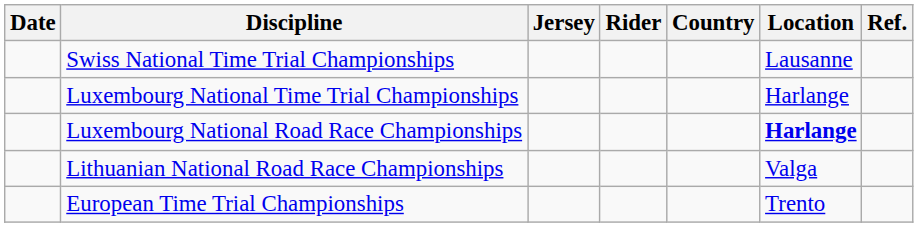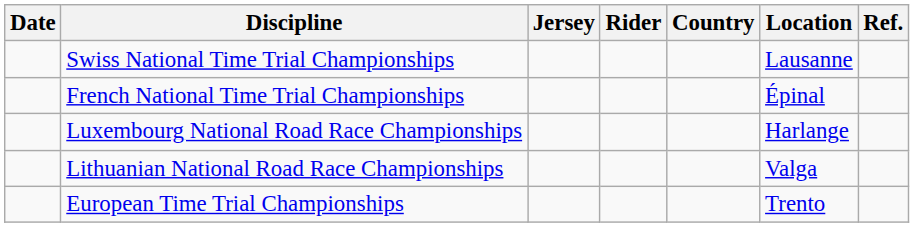+ row: French National Time Trial Championships | Épinal
- row: Luxembourg National Time Trial Championships | Harlange
Luxembourg National Road Race Championships | Location: bold -> normal
